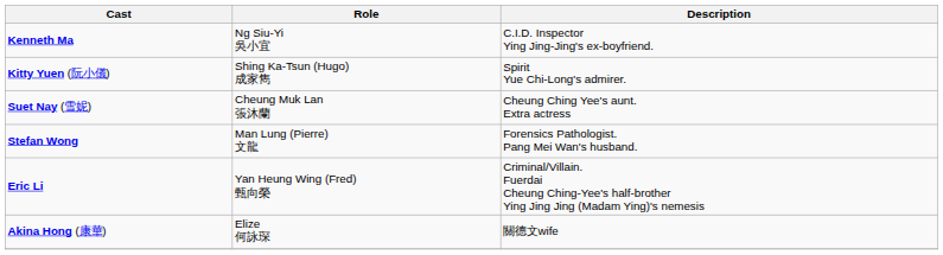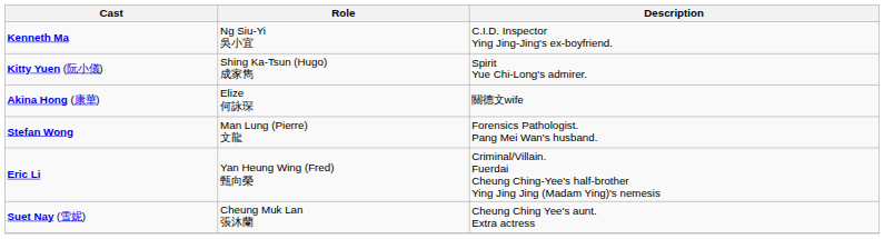rows swapped: Akina Hong (康華) <-> Suet Nay (雪妮)
